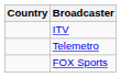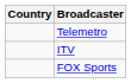rows swapped: Telemetro <-> ITV
